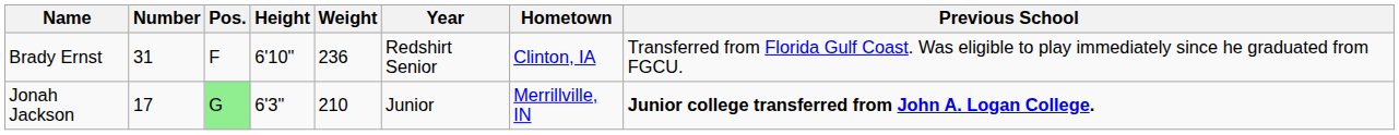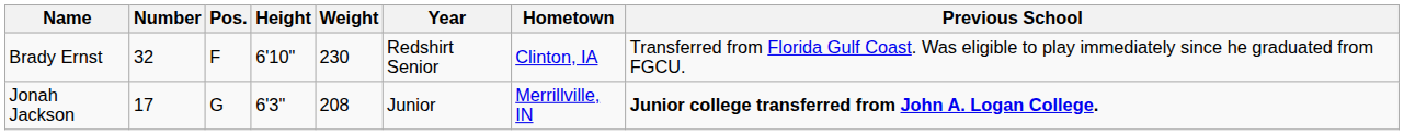Brady Ernst | Number: 31 -> 32
Brady Ernst | Weight: 236 -> 230
Jonah Jackson | Pos.: lightgreen background -> no background
Jonah Jackson | Weight: 210 -> 208
